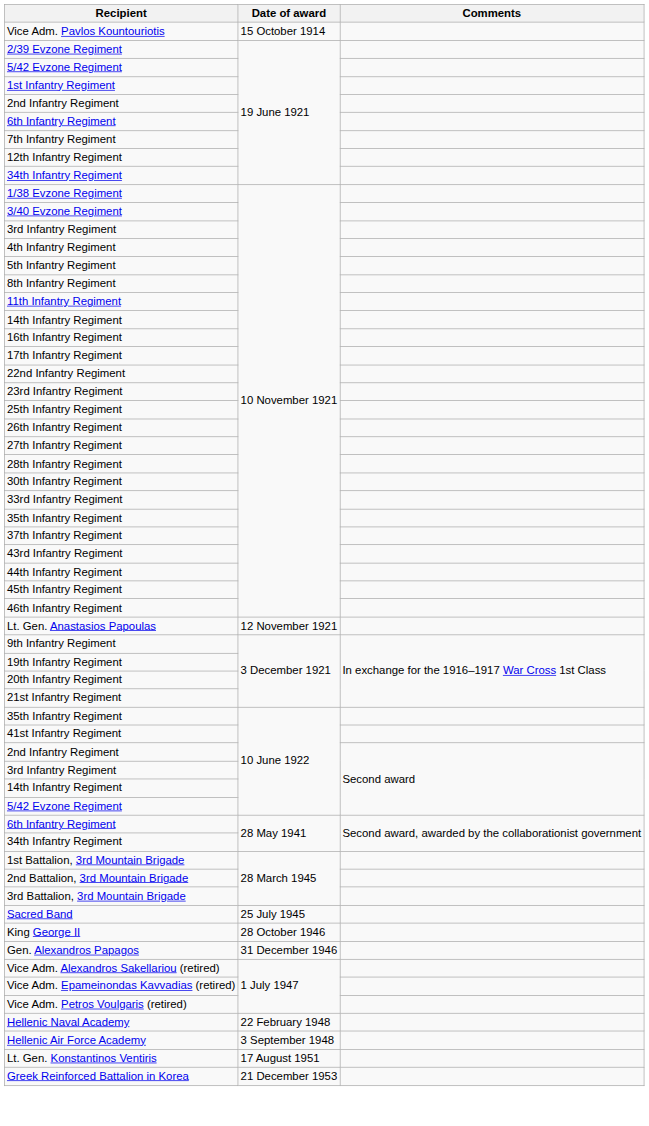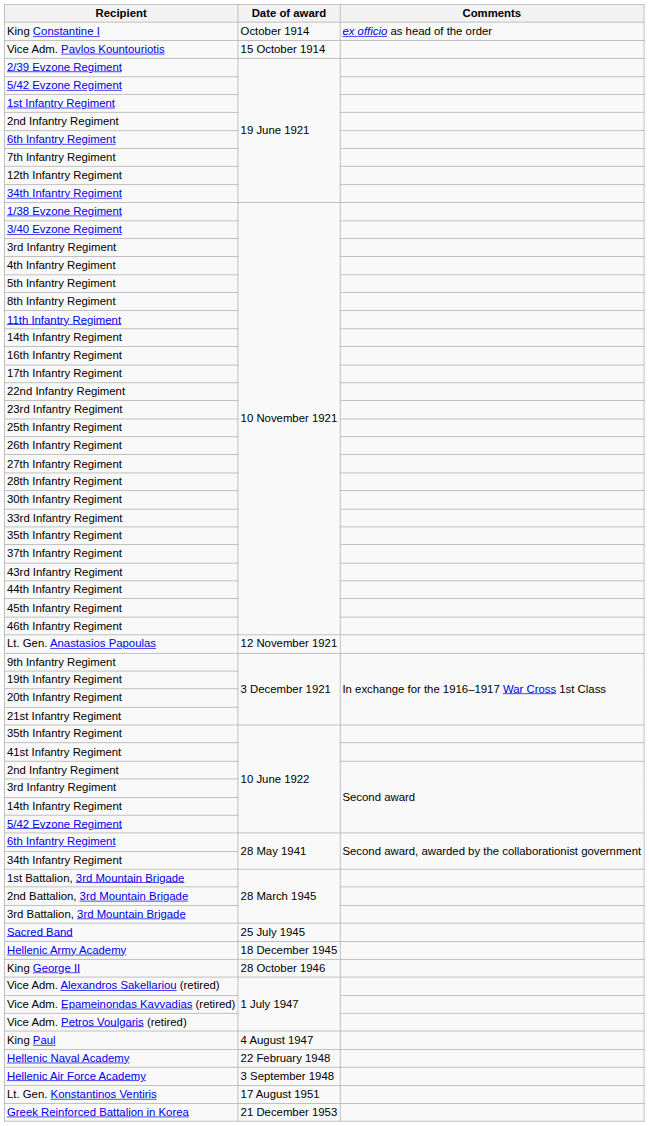+ row: King Constantine I | October 1914 | ex officio as head of the order
+ row: Hellenic Army Academy | 18 December 1945
- row: Gen. Alexandros Papagos | 31 December 1946
+ row: King Paul | 4 August 1947
